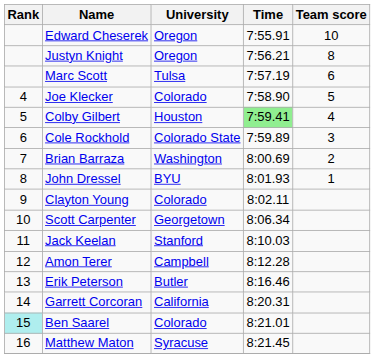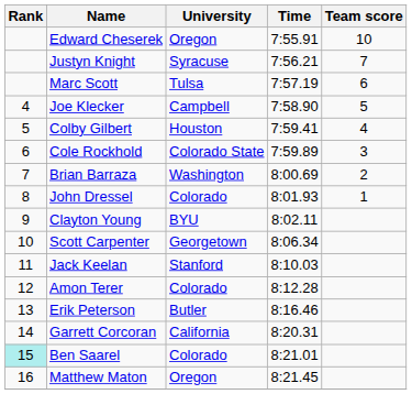Justyn Knight | University: Oregon -> Syracuse
Justyn Knight | Team score: 8 -> 7
Joe Klecker | University: Colorado -> Campbell
Colby Gilbert | Time: lightgreen background -> no background
John Dressel | University: BYU -> Colorado
Clayton Young | University: Colorado -> BYU
Amon Terer | University: Campbell -> Colorado
Matthew Maton | University: Syracuse -> Oregon
